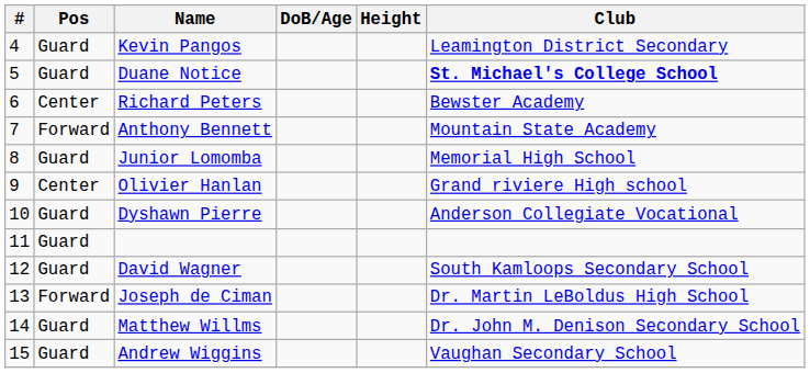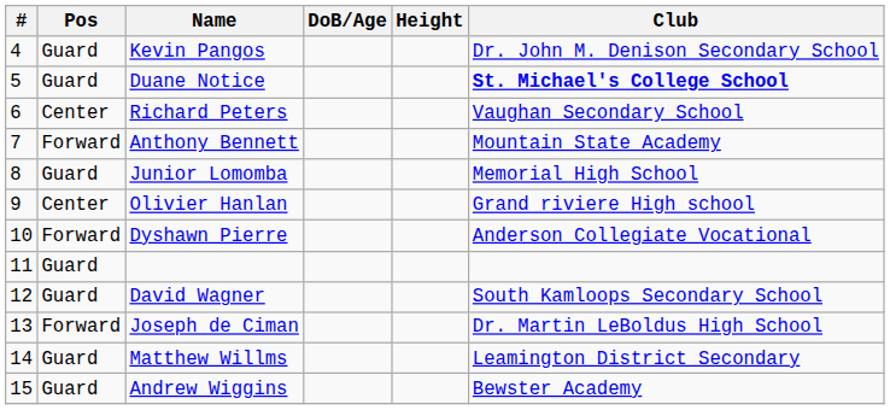Kevin Pangos | Club: Leamington District Secondary -> Dr. John M. Denison Secondary School
Richard Peters | Club: Bewster Academy -> Vaughan Secondary School
Dyshawn Pierre | Pos: Guard -> Forward
Matthew Willms | Club: Dr. John M. Denison Secondary School -> Leamington District Secondary
Andrew Wiggins | Club: Vaughan Secondary School -> Bewster Academy
